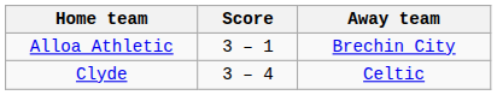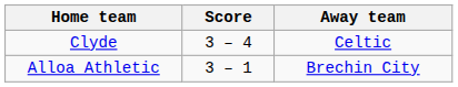rows swapped: Clyde <-> Alloa Athletic
